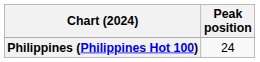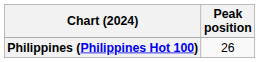Philippines (Philippines Hot 100) | Peak position: 24 -> 26
